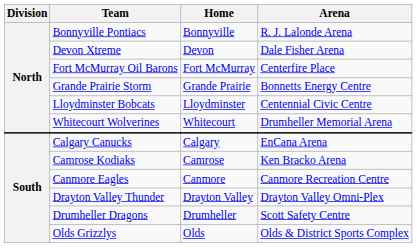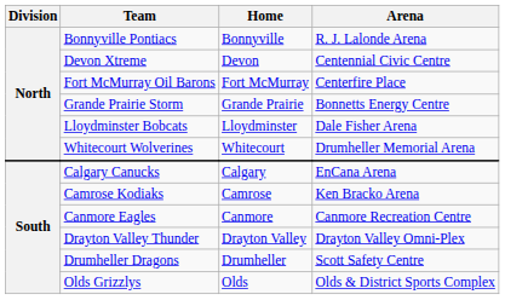Devon Xtreme | Arena: Dale Fisher Arena -> Centennial Civic Centre
Lloydminster Bobcats | Arena: Centennial Civic Centre -> Dale Fisher Arena
